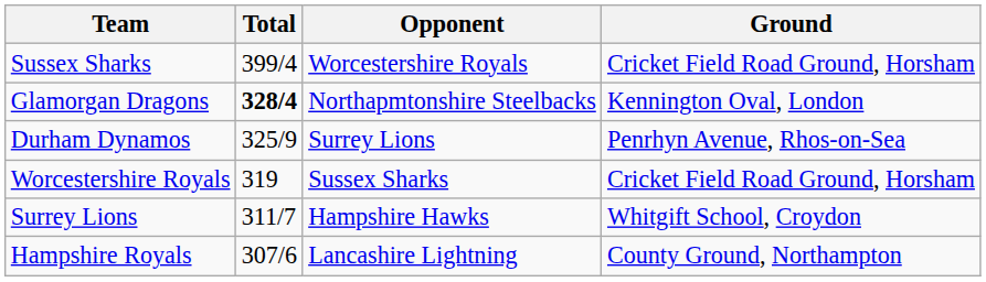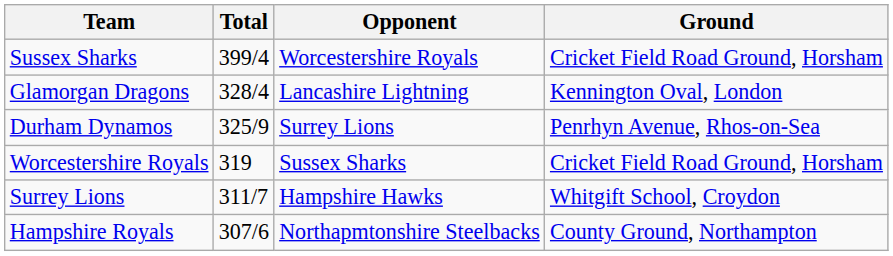Glamorgan Dragons | Total: bold -> normal
Glamorgan Dragons | Opponent: Northapmtonshire Steelbacks -> Lancashire Lightning
Hampshire Royals | Opponent: Lancashire Lightning -> Northapmtonshire Steelbacks
